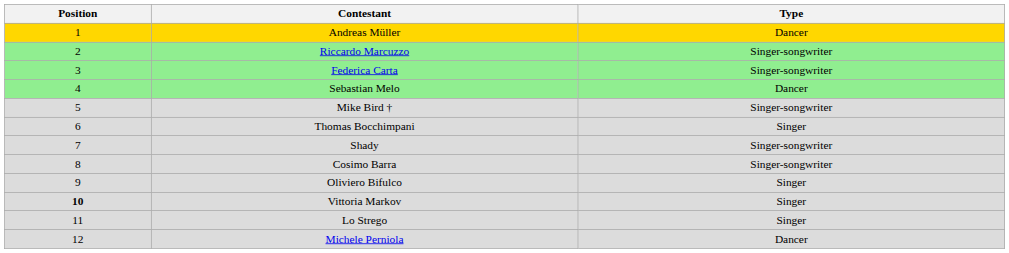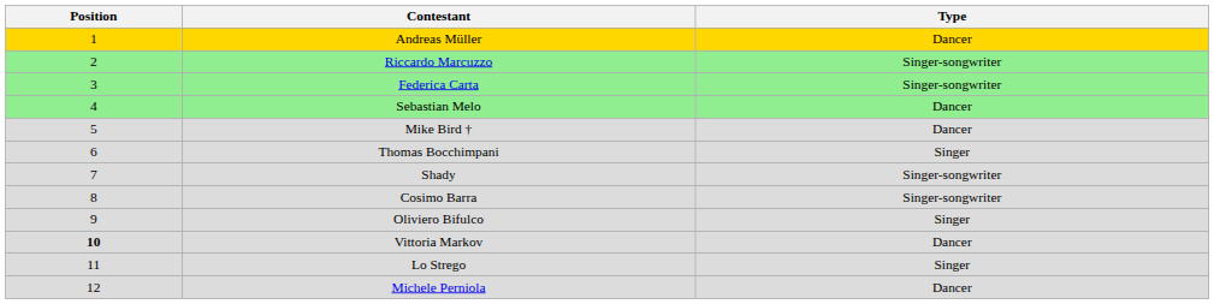Mike Bird † | Type: Singer-songwriter -> Dancer
Vittoria Markov | Type: Singer -> Dancer
